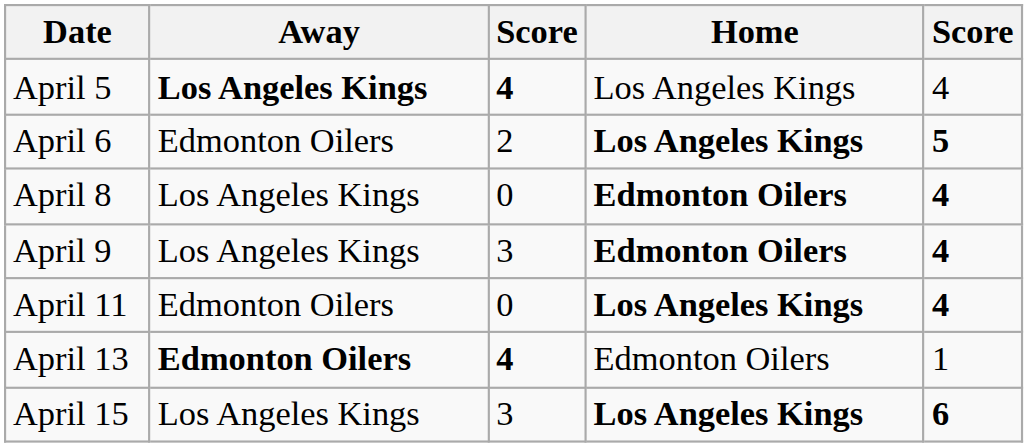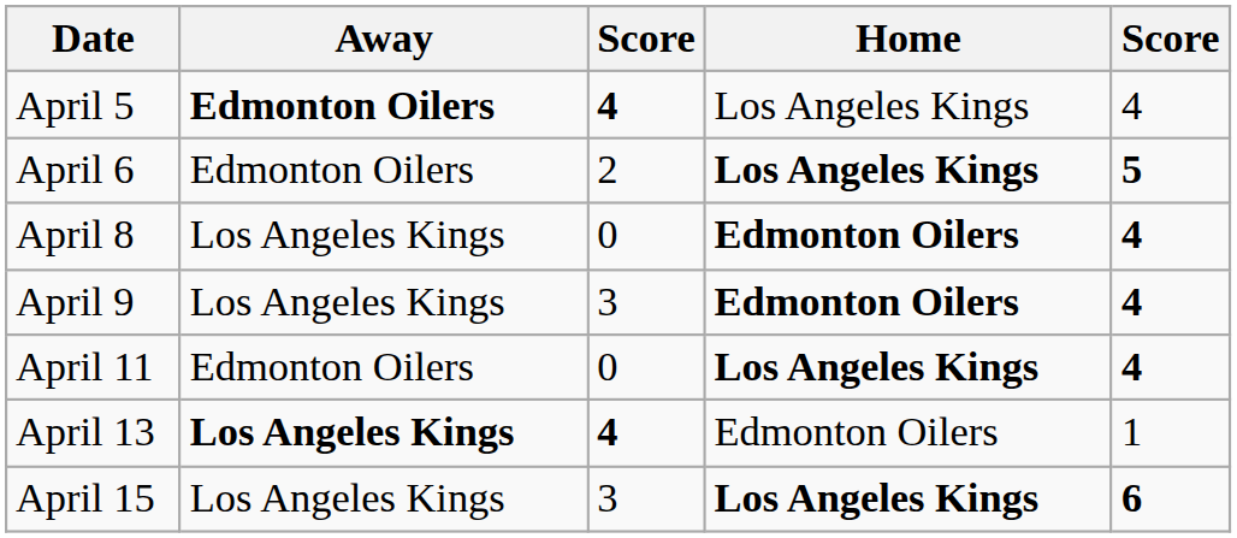April 5 | Away: Los Angeles Kings -> Edmonton Oilers
April 13 | Away: Edmonton Oilers -> Los Angeles Kings
